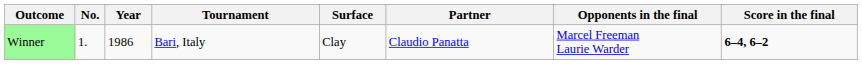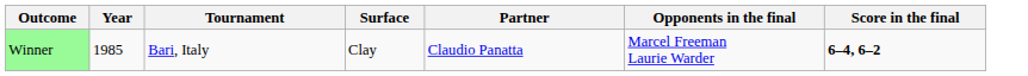- column: No. | 1.
Winner | Year: 1986 -> 1985
